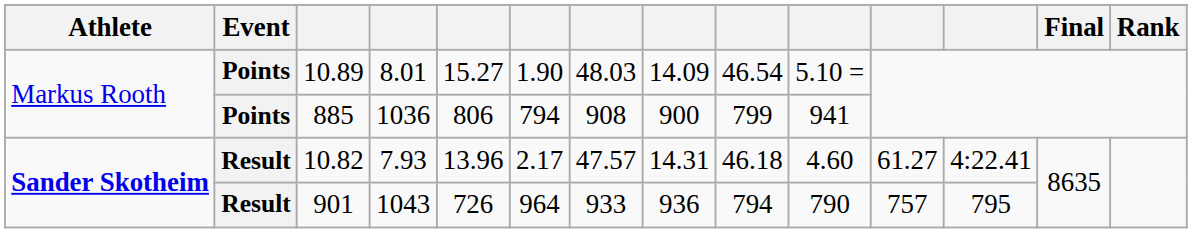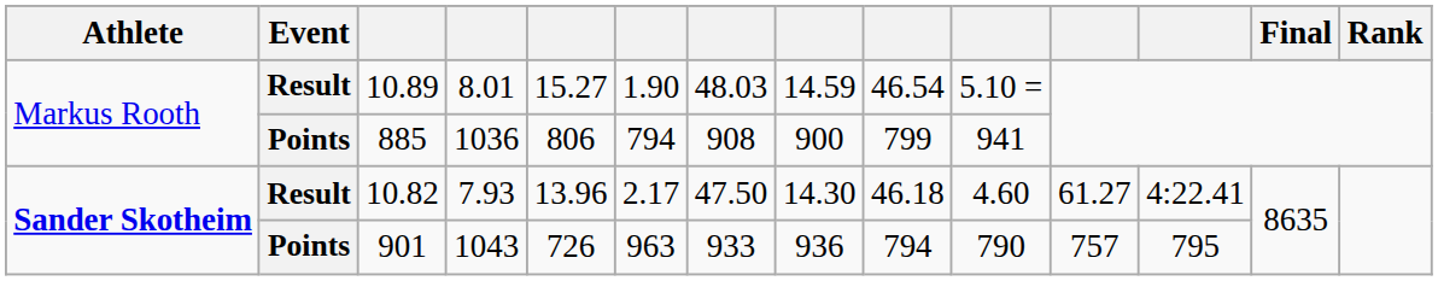10.89 | Event: Points -> Result
10.89 | column 8: 14.09 -> 14.59
10.82 | column 7: 47.57 -> 47.50
10.82 | column 8: 14.31 -> 14.30
901 | Event: Result -> Points
901 | column 6: 964 -> 963
